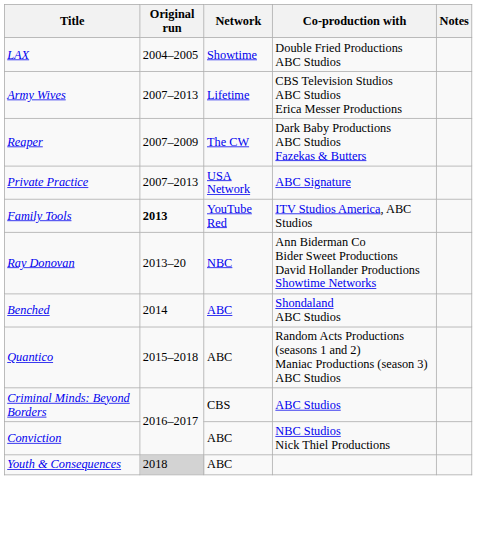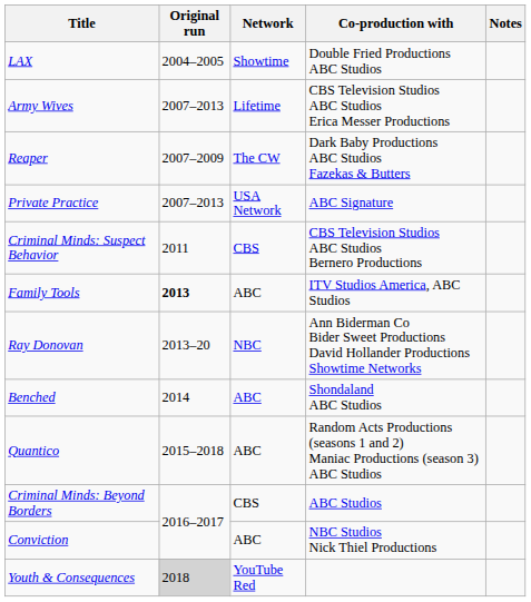+ row: Criminal Minds: Suspect Behavior | 2011 | CBS | CBS Television Studios ABC Studios Bernero Productions
Family Tools | Network: YouTube Red -> ABC
Youth & Consequences | Network: ABC -> YouTube Red
